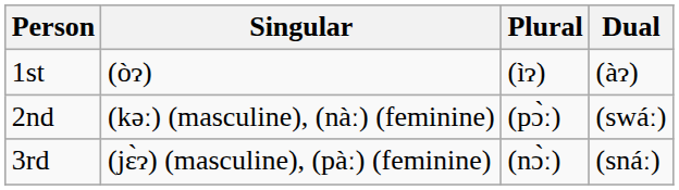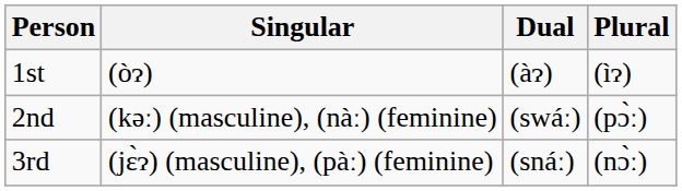columns swapped: Dual <-> Plural
